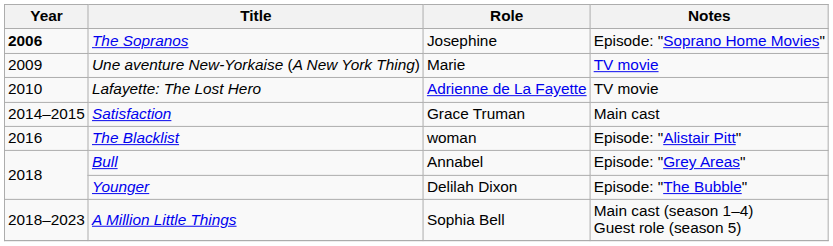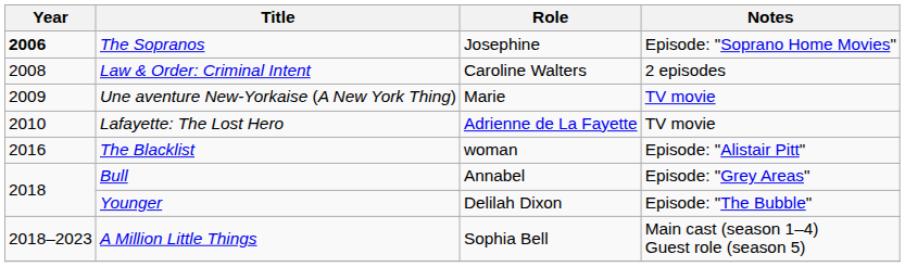+ row: 2008 | Law & Order: Criminal Intent | Caroline Walters | 2 episodes
- row: 2014–2015 | Satisfaction | Grace Truman | Main cast
